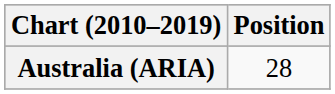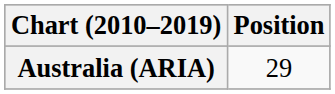Australia (ARIA) | Position: 28 -> 29
